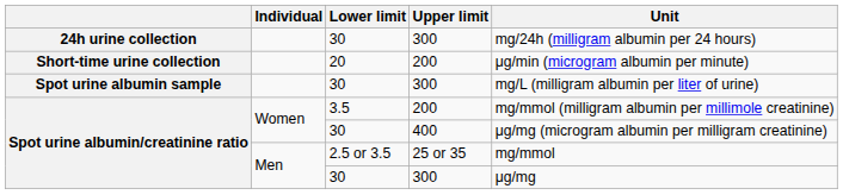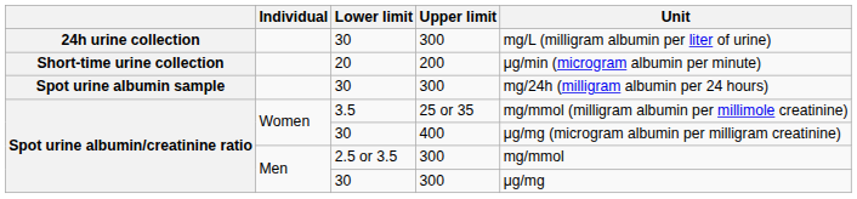24h urine collection | Unit: mg/24h (milligram albumin per 24 hours) -> mg/L (milligram albumin per liter of urine)
Spot urine albumin sample | Unit: mg/L (milligram albumin per liter of urine) -> mg/24h (milligram albumin per 24 hours)
Spot urine albumin/creatinine ratio / 3.5 | Upper limit: 200 -> 25 or 35
Spot urine albumin/creatinine ratio / 2.5 or 3.5 | Upper limit: 25 or 35 -> 300
